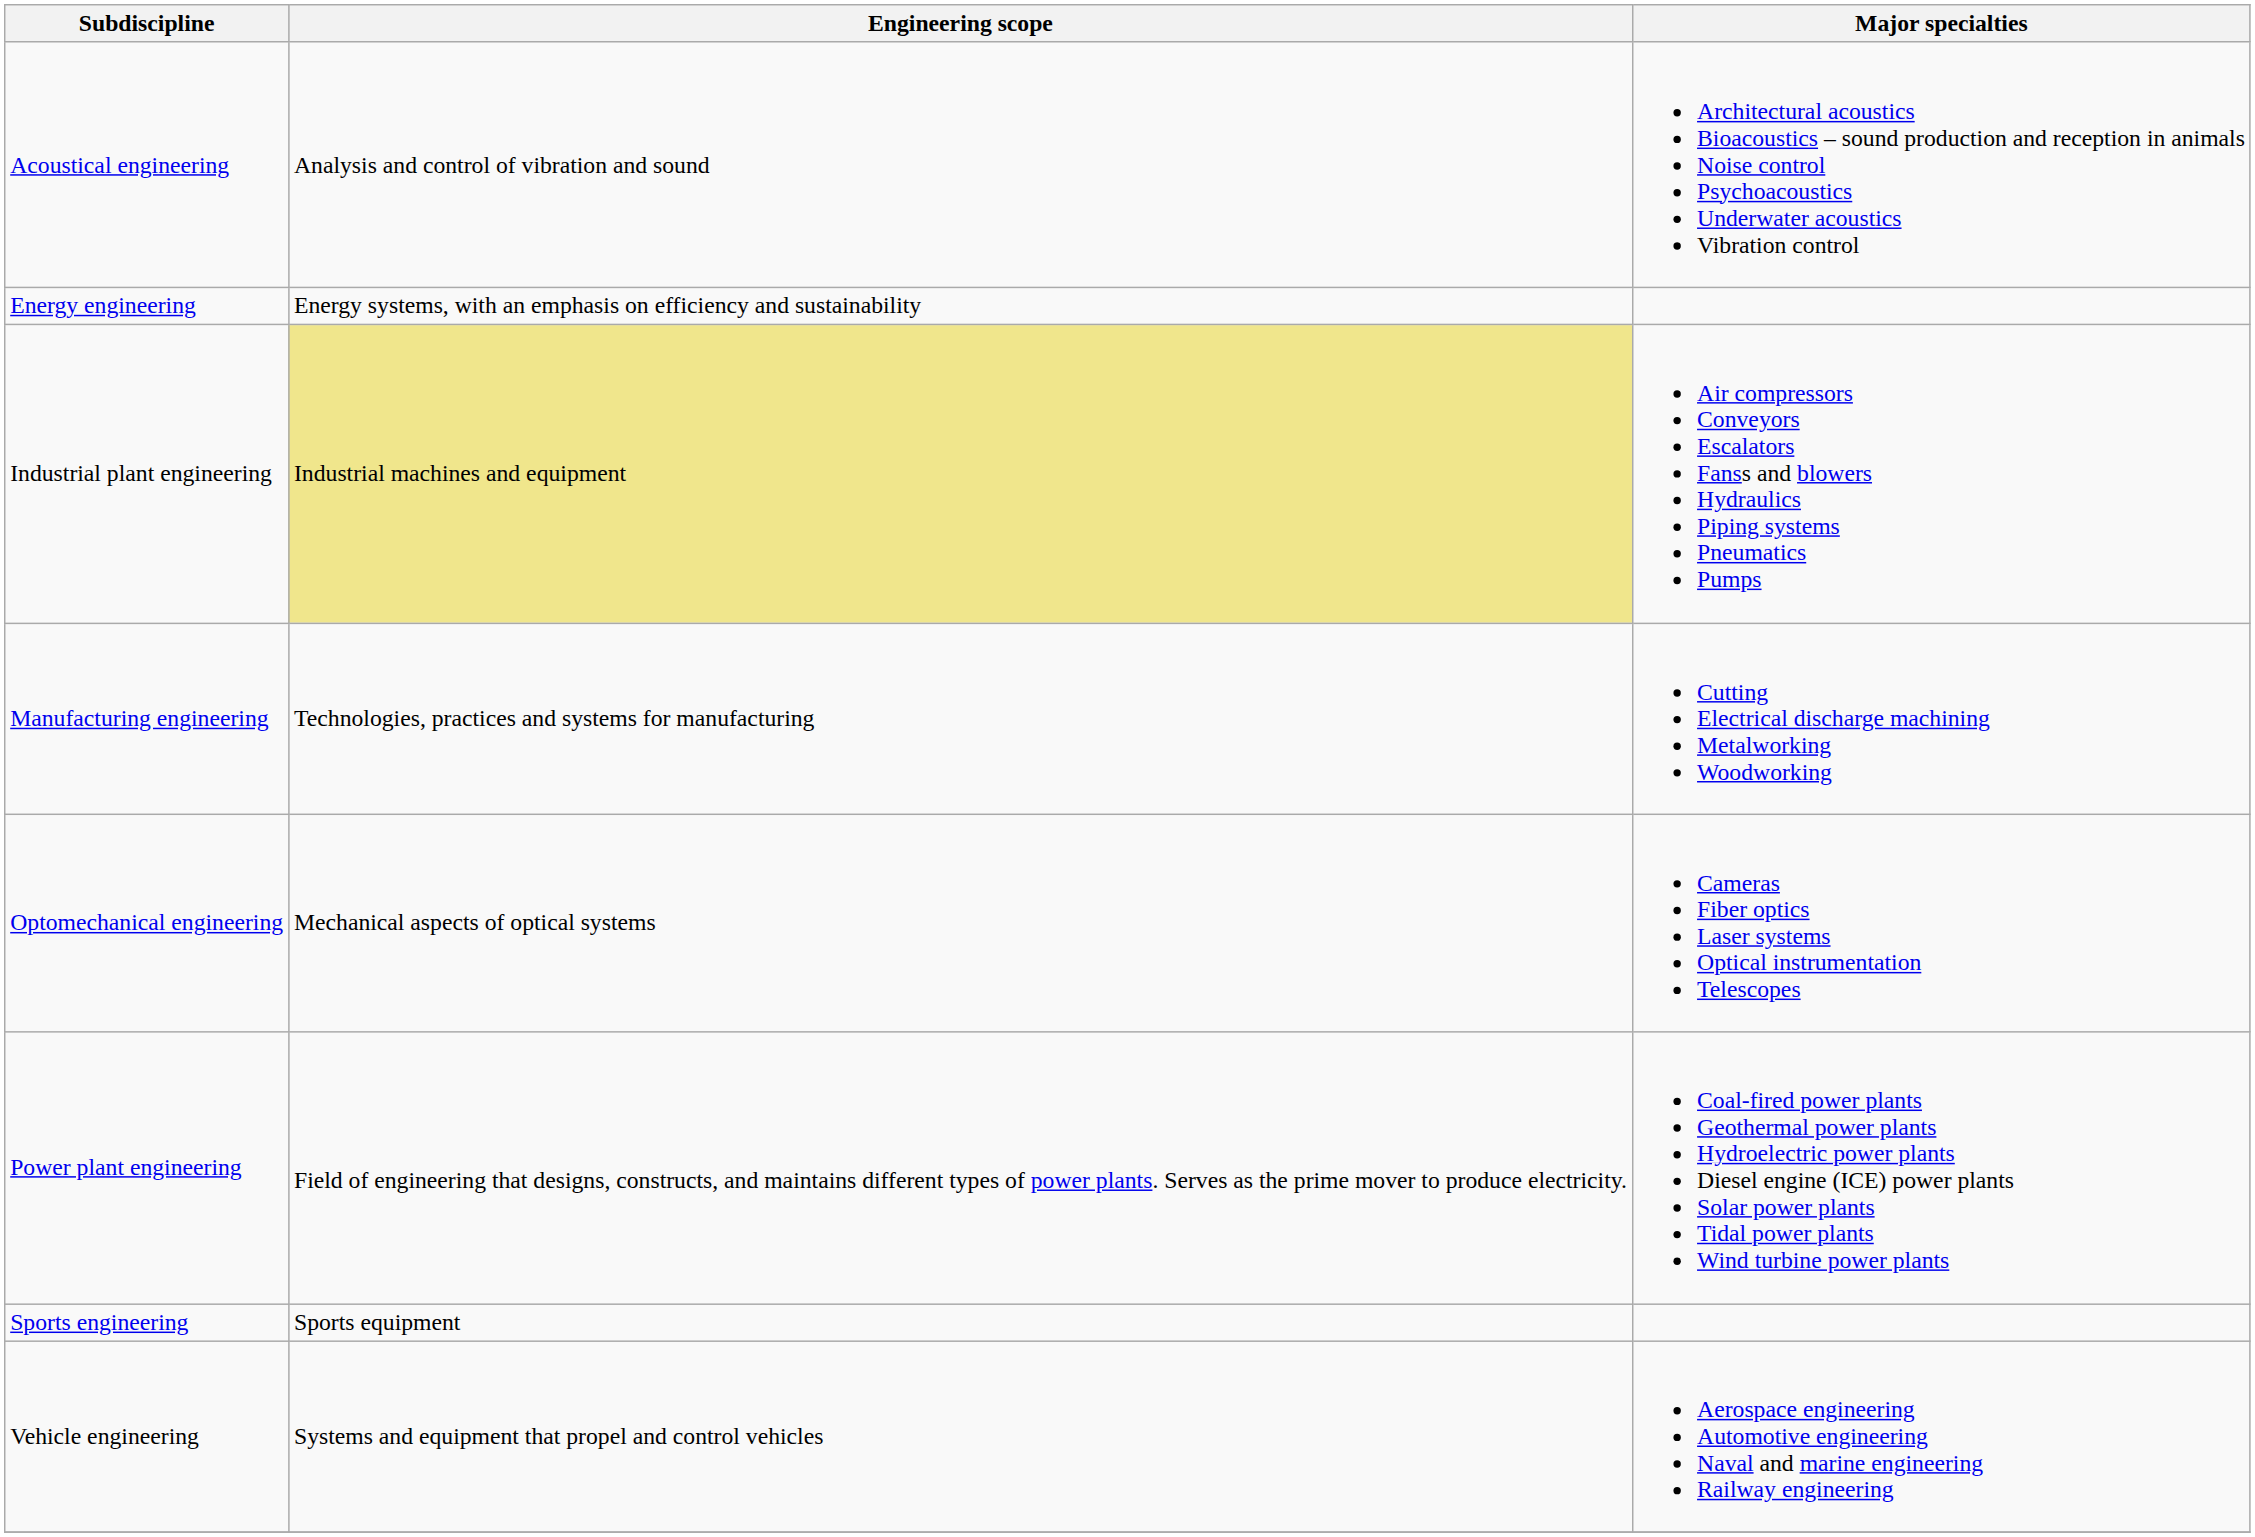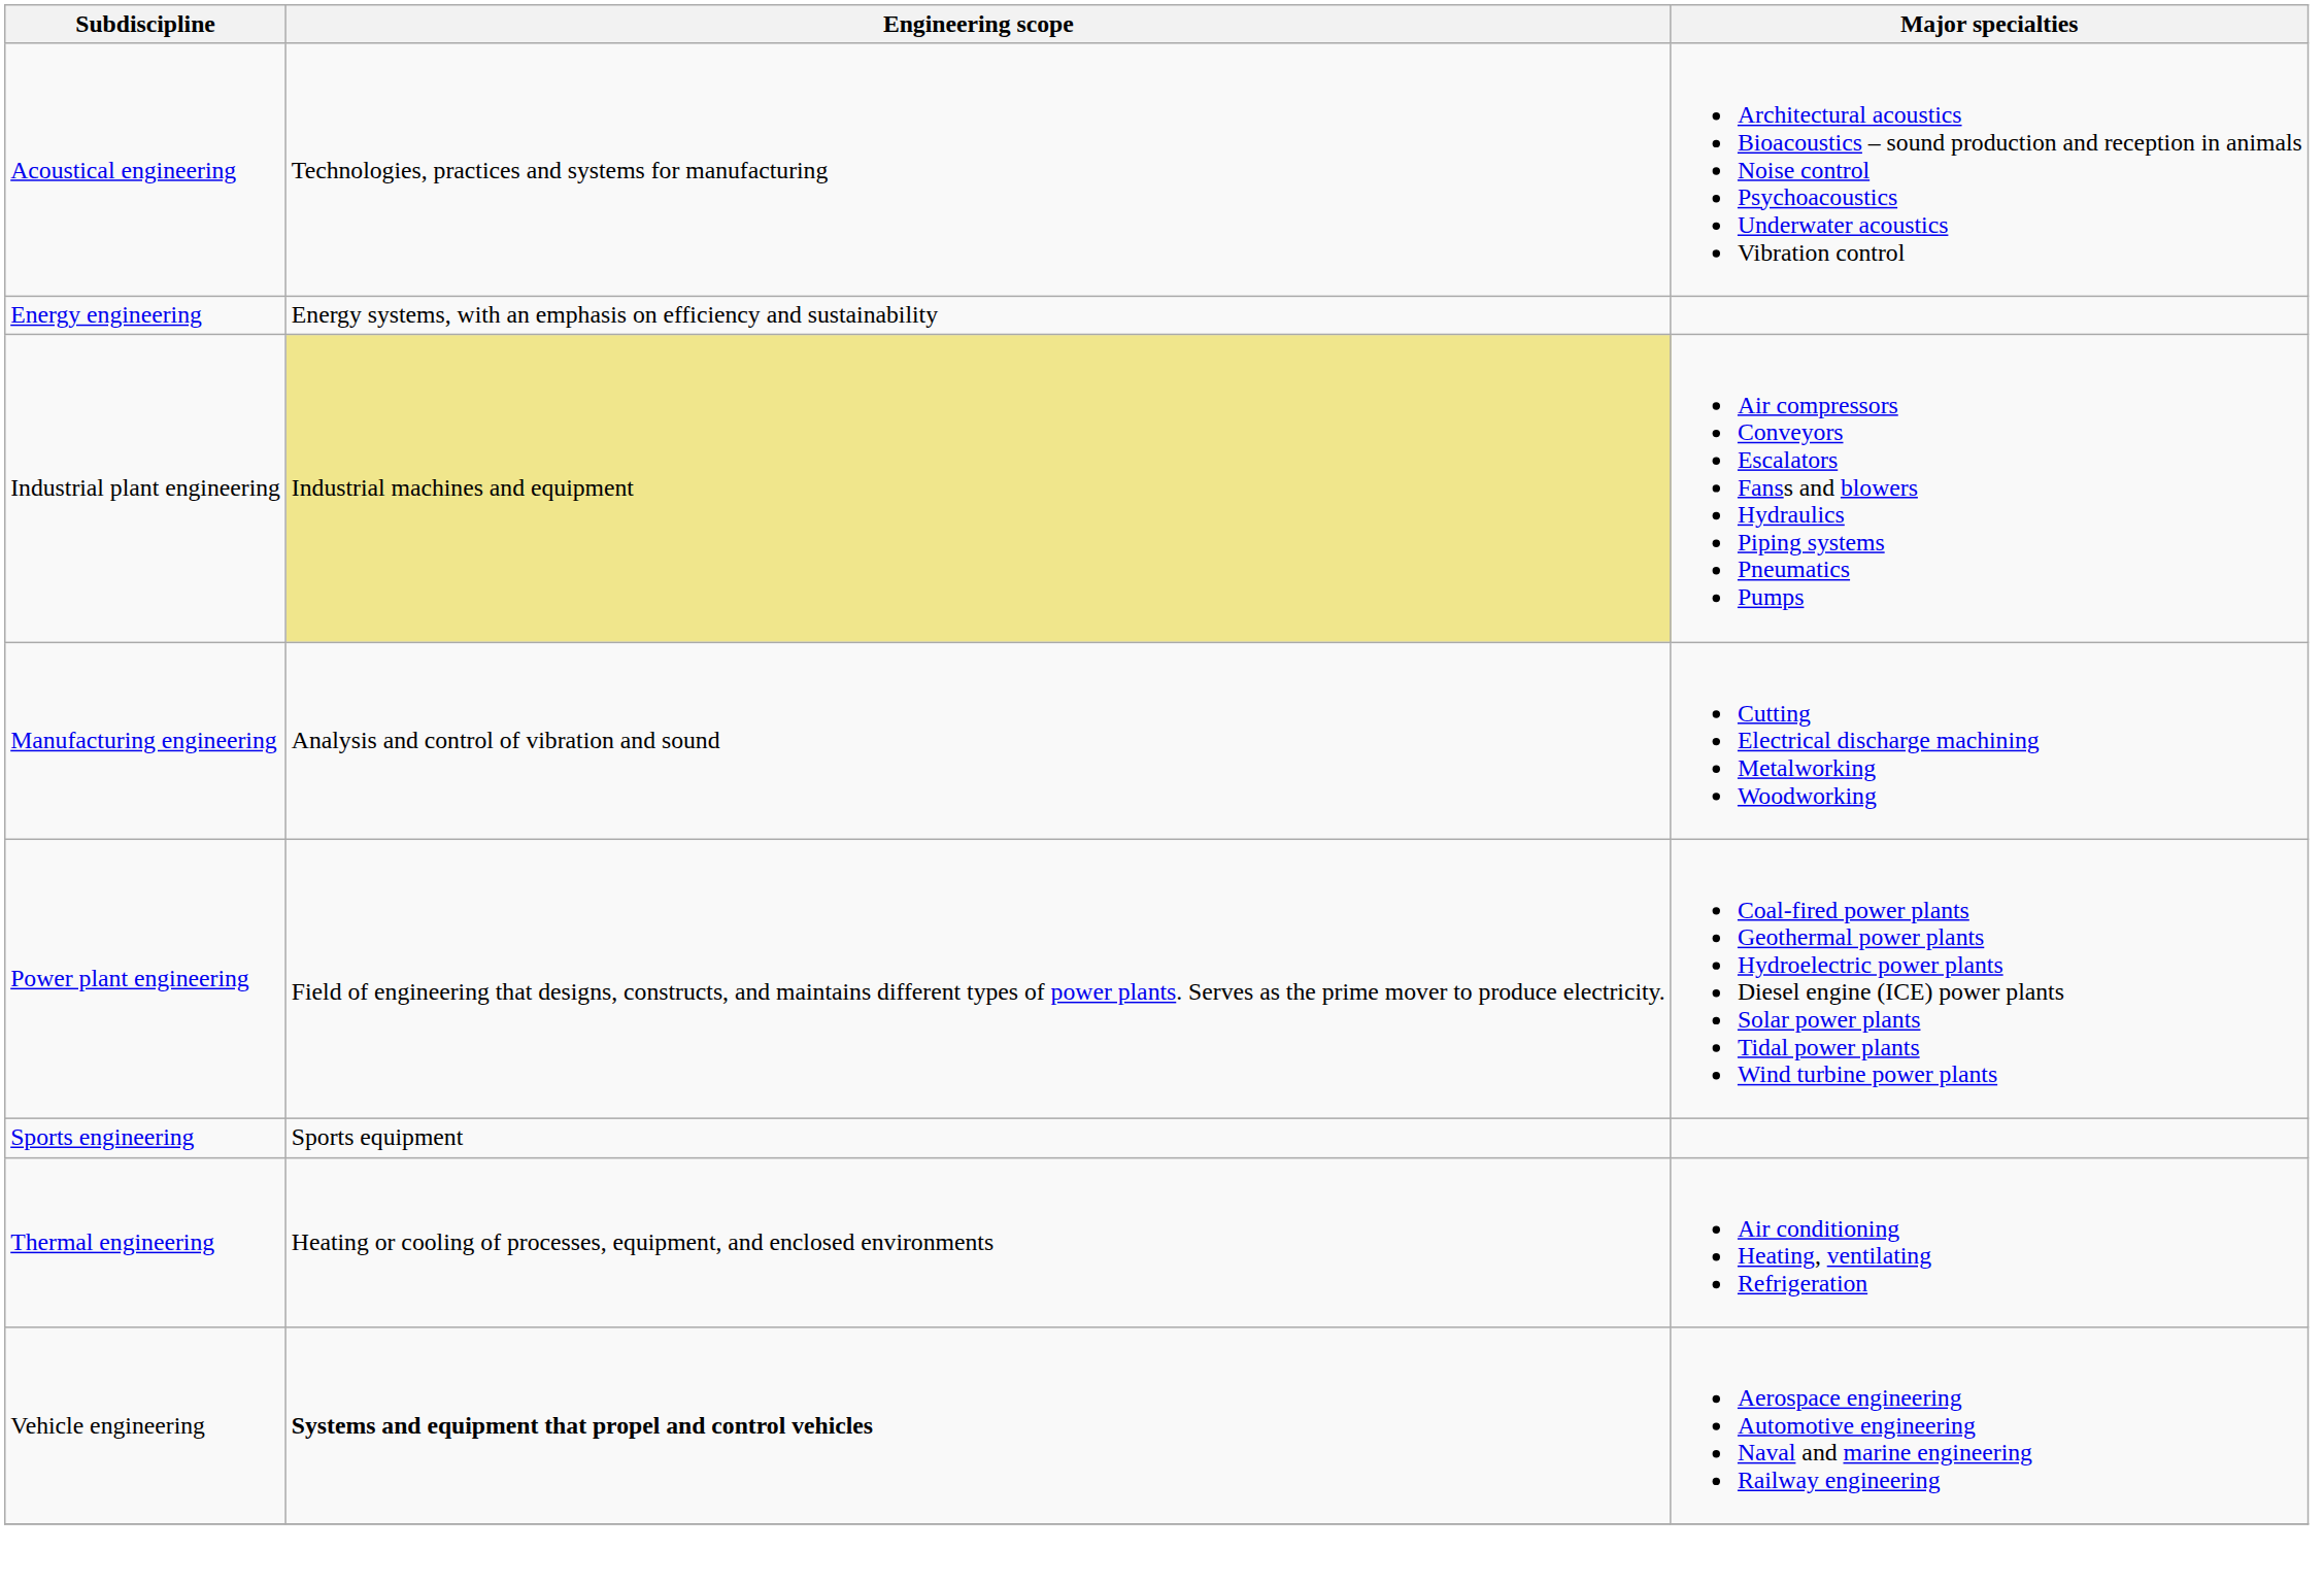Acoustical engineering | Engineering scope: Analysis and control of vibration and sound -> Technologies, practices and systems for manufacturing
Manufacturing engineering | Engineering scope: Technologies, practices and systems for manufacturing -> Analysis and control of vibration and sound
- row: Optomechanical engineering | Mechanical aspects of optical systems | Cameras Fiber optics Laser systems Optical instrumentation Telescopes
+ row: Thermal engineering | Heating or cooling of processes, equipment, and enclosed environments | Air conditioning Heating, ventilating Refrigeration
Vehicle engineering | Engineering scope: normal -> bold
